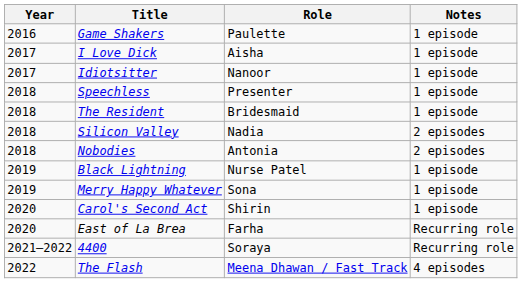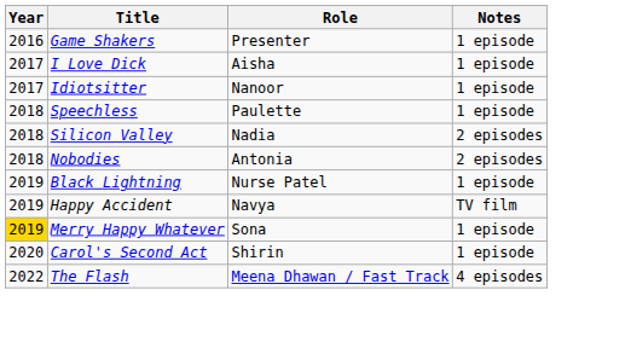Game Shakers | Role: Paulette -> Presenter
Speechless | Role: Presenter -> Paulette
- row: 2018 | The Resident | Bridesmaid | 1 episode
+ row: 2019 | Happy Accident | Navya | TV film
Merry Happy Whatever | Year: no background -> gold background
- row: 2020 | East of La Brea | Farha | Recurring role
- row: 2021–2022 | 4400 | Soraya | Recurring role
